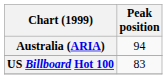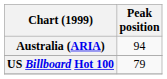US Billboard Hot 100 | Peak position: 83 -> 79
